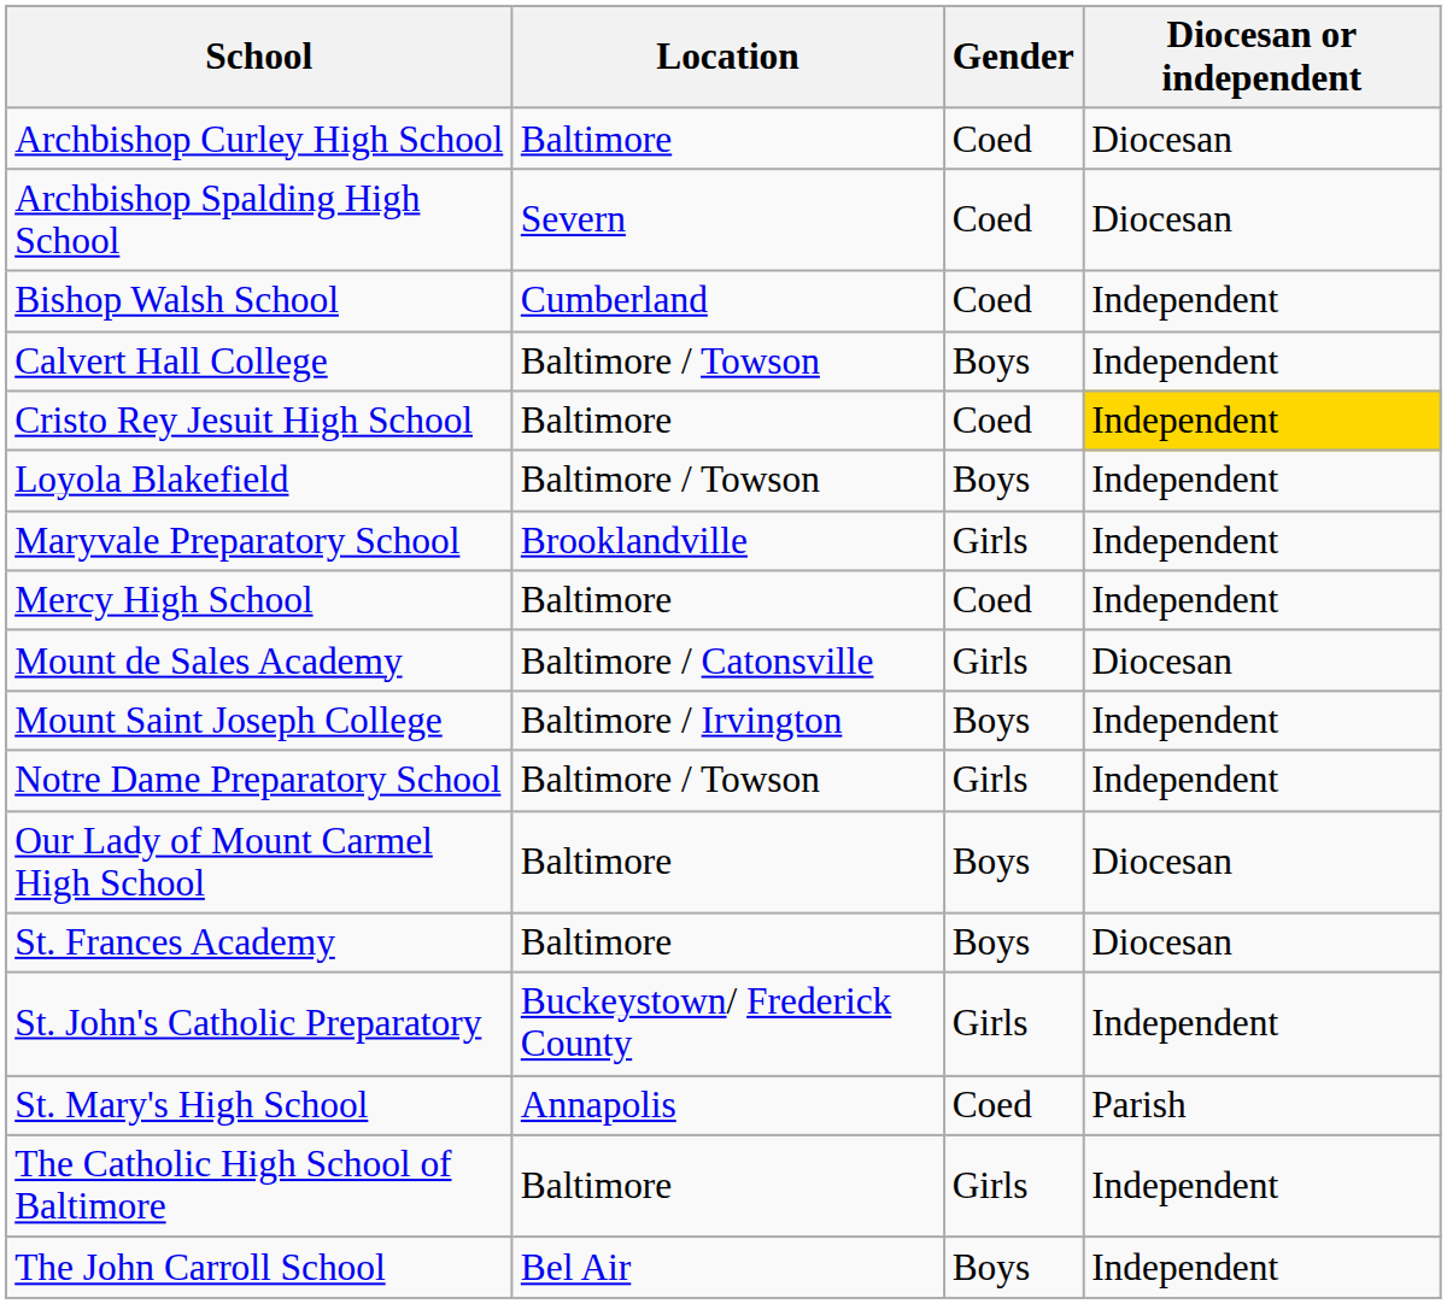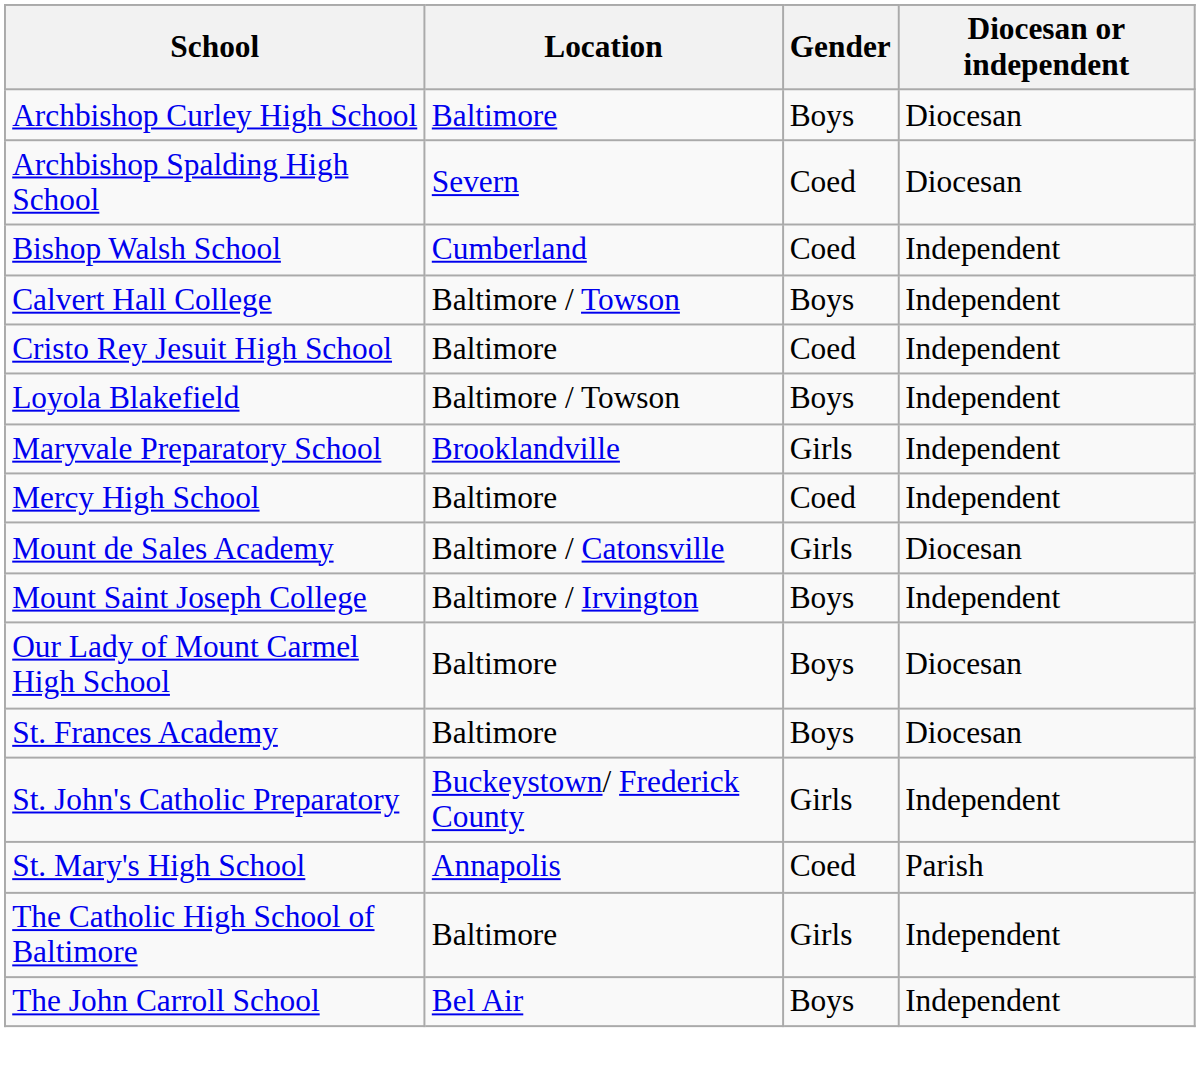Archbishop Curley High School | Gender: Coed -> Boys
Cristo Rey Jesuit High School | Diocesan or independent: gold background -> no background
- row: Notre Dame Preparatory School | Baltimore / Towson | Girls | Independent
